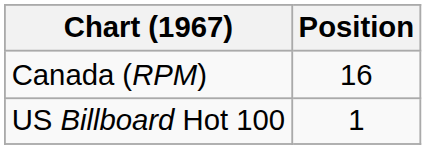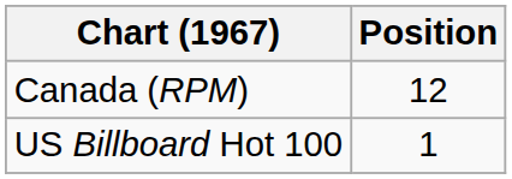Canada (RPM) | Position: 16 -> 12
